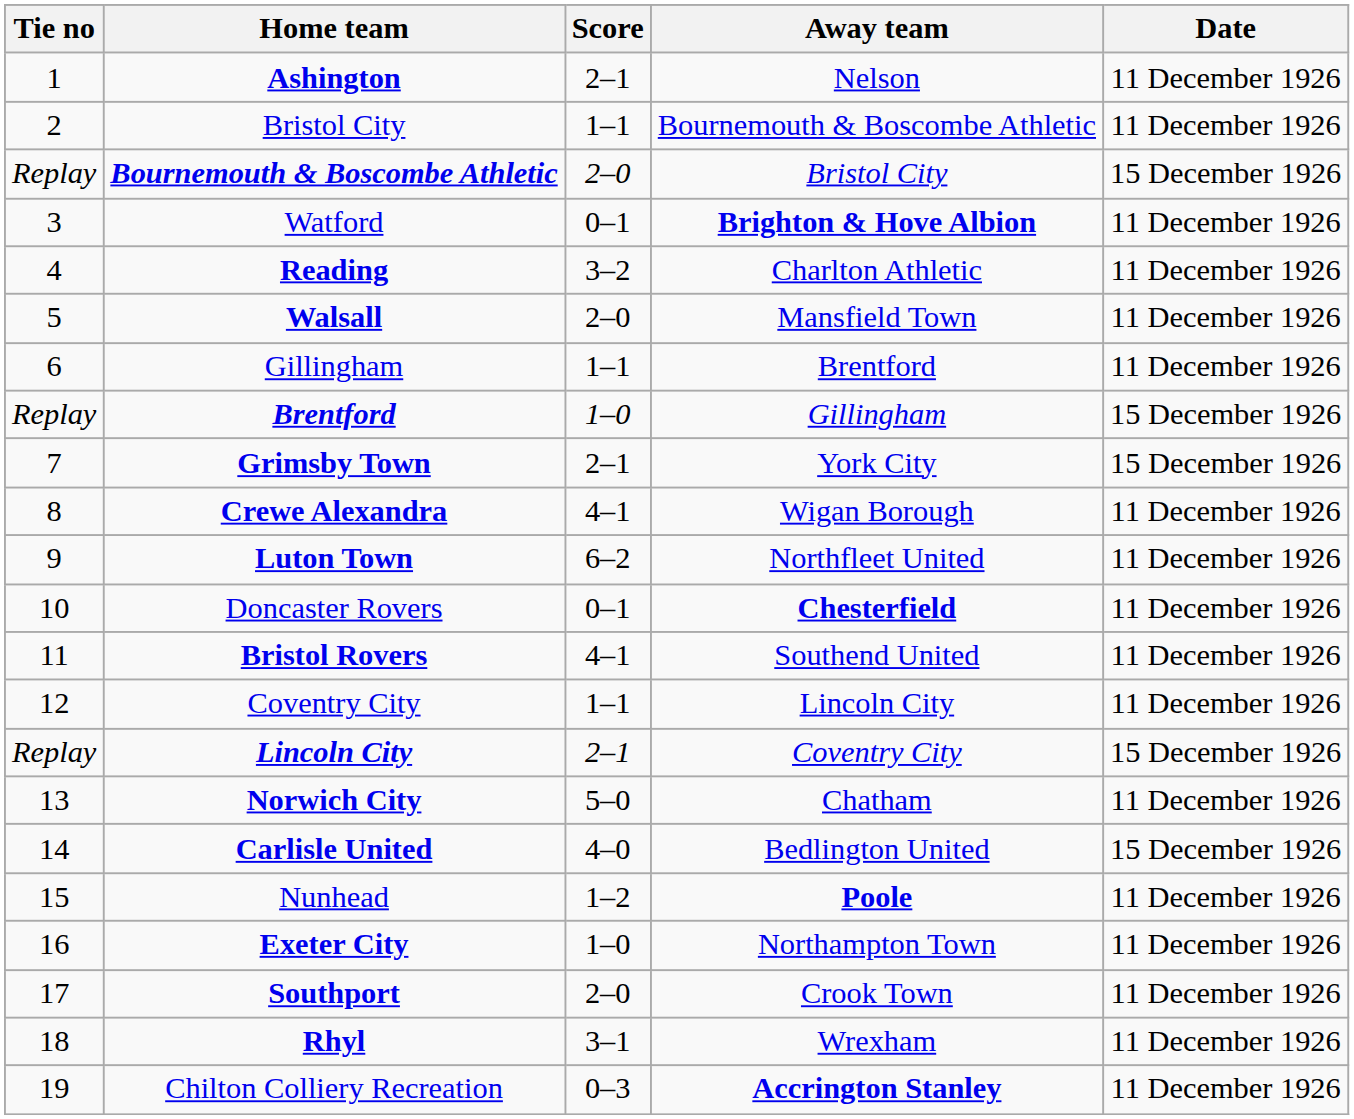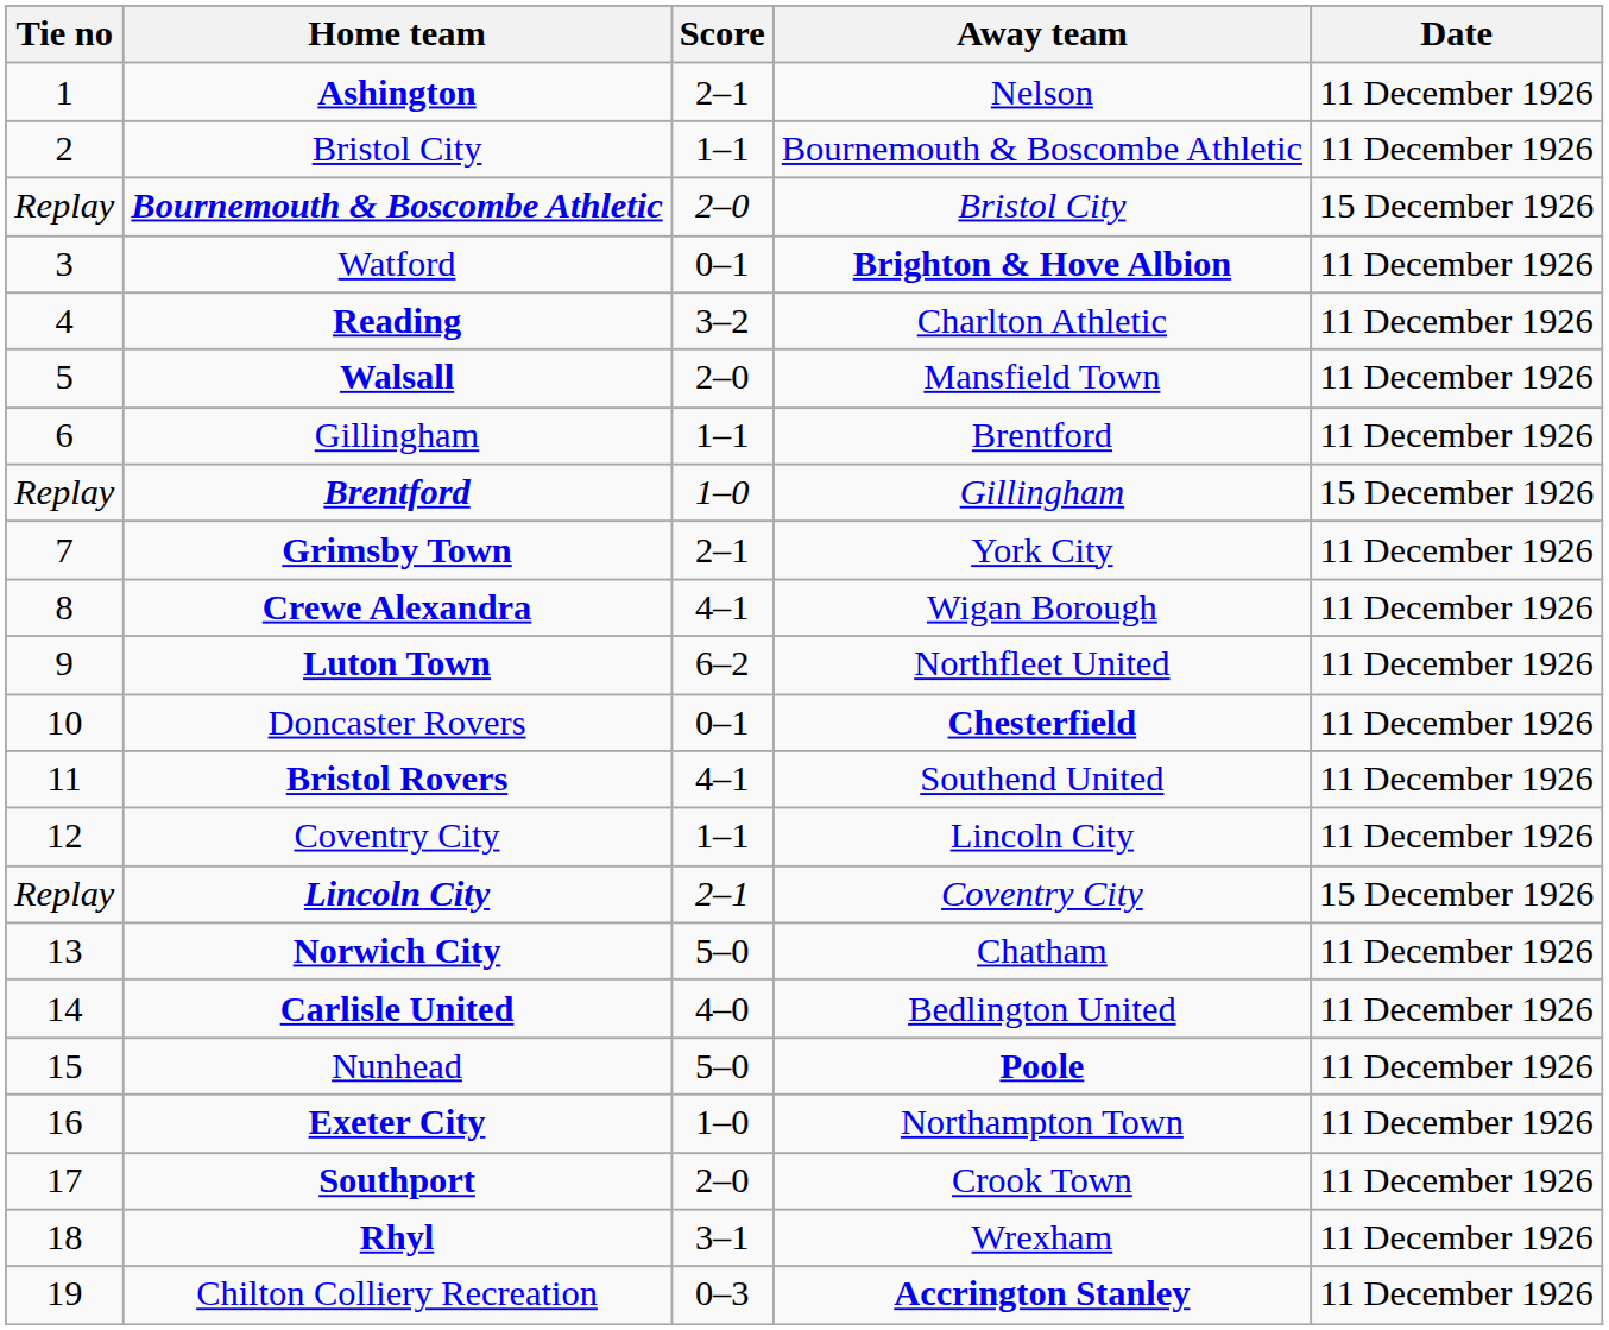Grimsby Town | Date: 15 December 1926 -> 11 December 1926
Carlisle United | Date: 15 December 1926 -> 11 December 1926
Nunhead | Score: 1–2 -> 5–0
